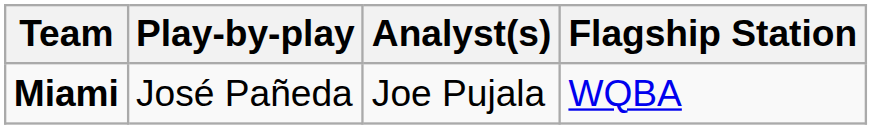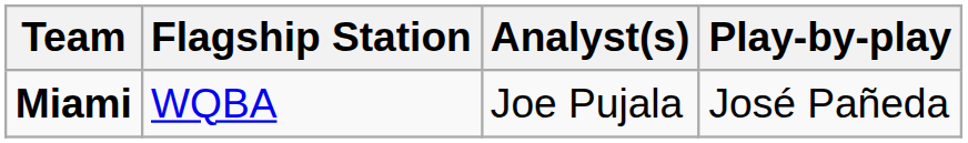columns swapped: Play-by-play <-> Flagship Station
